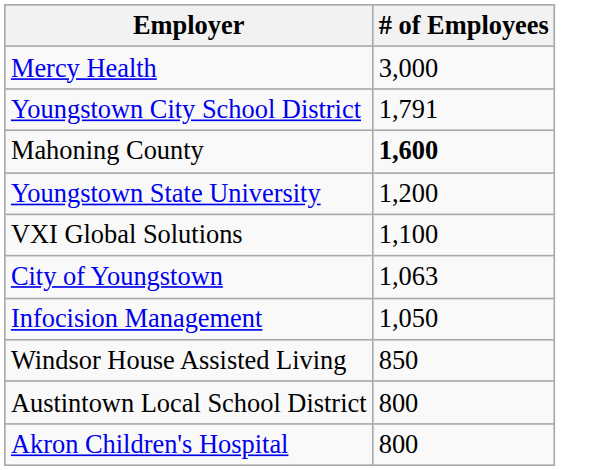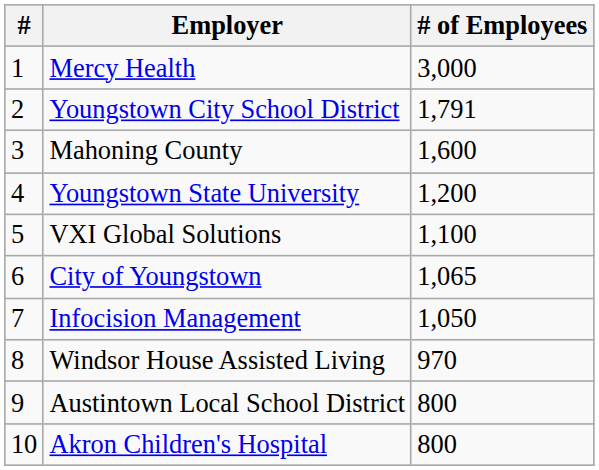+ column: # | 1 | 2 | 3 | 4 | 5 | 6 | 7 | 8 | 9 | 10
Mahoning County | # of Employees: bold -> normal
City of Youngstown | # of Employees: 1,063 -> 1,065
Windsor House Assisted Living | # of Employees: 850 -> 970
